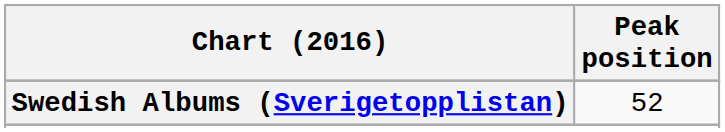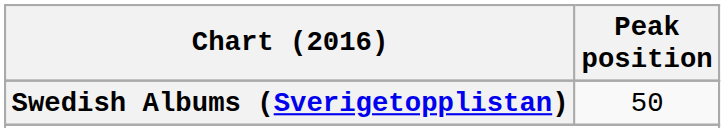Swedish Albums (Sverigetopplistan) | Peak position: 52 -> 50
